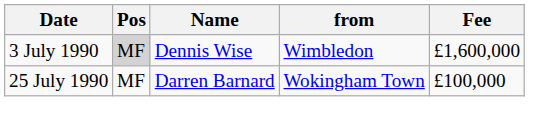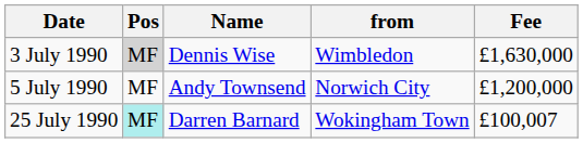3 July 1990 | Fee: £1,600,000 -> £1,630,000
+ row: 5 July 1990 | MF | Andy Townsend | Norwich City | £1,200,000
25 July 1990 | Pos: no background -> paleturquoise background
25 July 1990 | Fee: £100,000 -> £100,007
